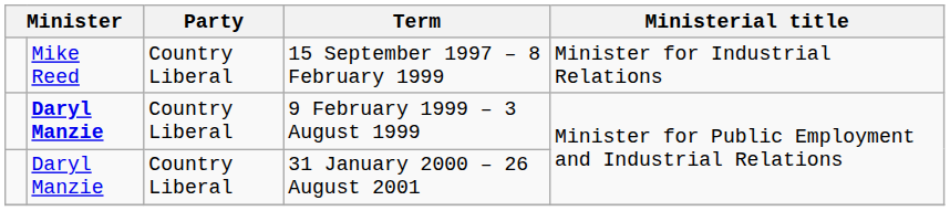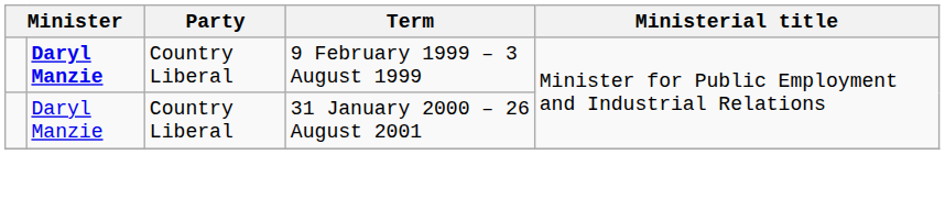- row: Mike Reed | Country Liberal | 15 September 1997 – 8 February 1999 | Minister for Industrial Relations
